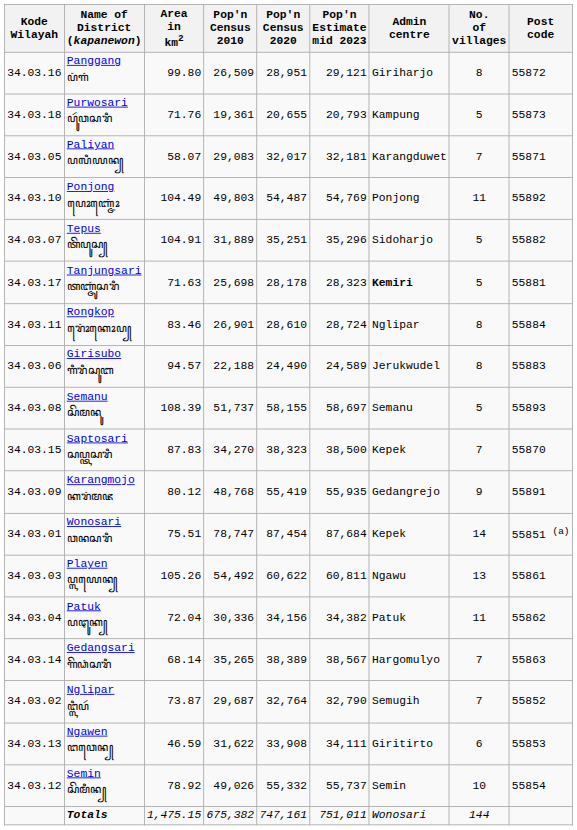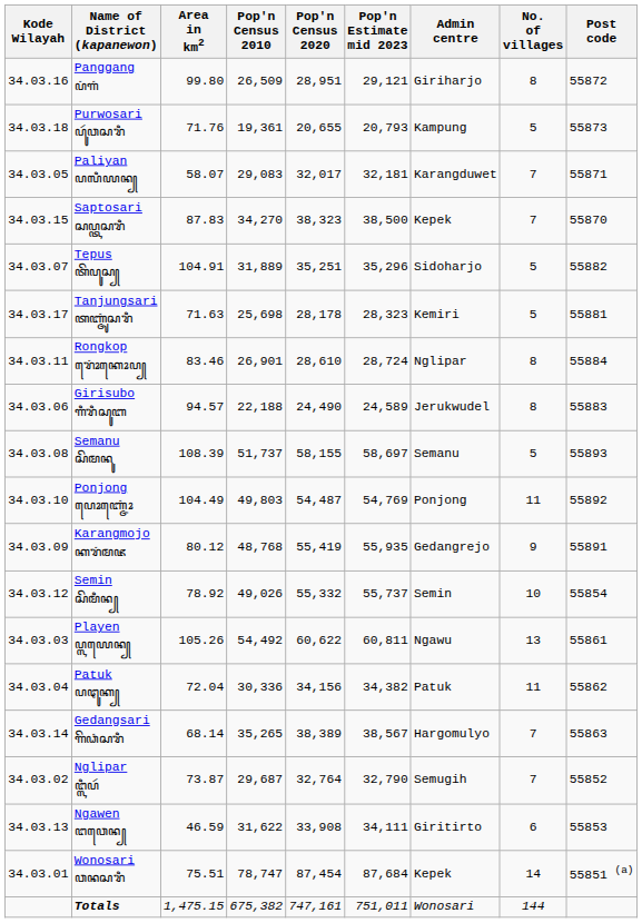rows swapped: Saptosari ꦱꦥ꧀ꦠꦱꦫꦶ <-> Ponjong ꦥꦺꦴꦚ꧀ꦗꦺꦴꦁ
Tanjungsari ꦠꦚ꧀ꦗꦸꦁꦱꦫꦶ | Admin centre: bold -> normal
rows swapped: Wonosari ꦮꦤꦱꦫꦶ <-> Semin ꦱꦼꦩꦶꦤ꧀
